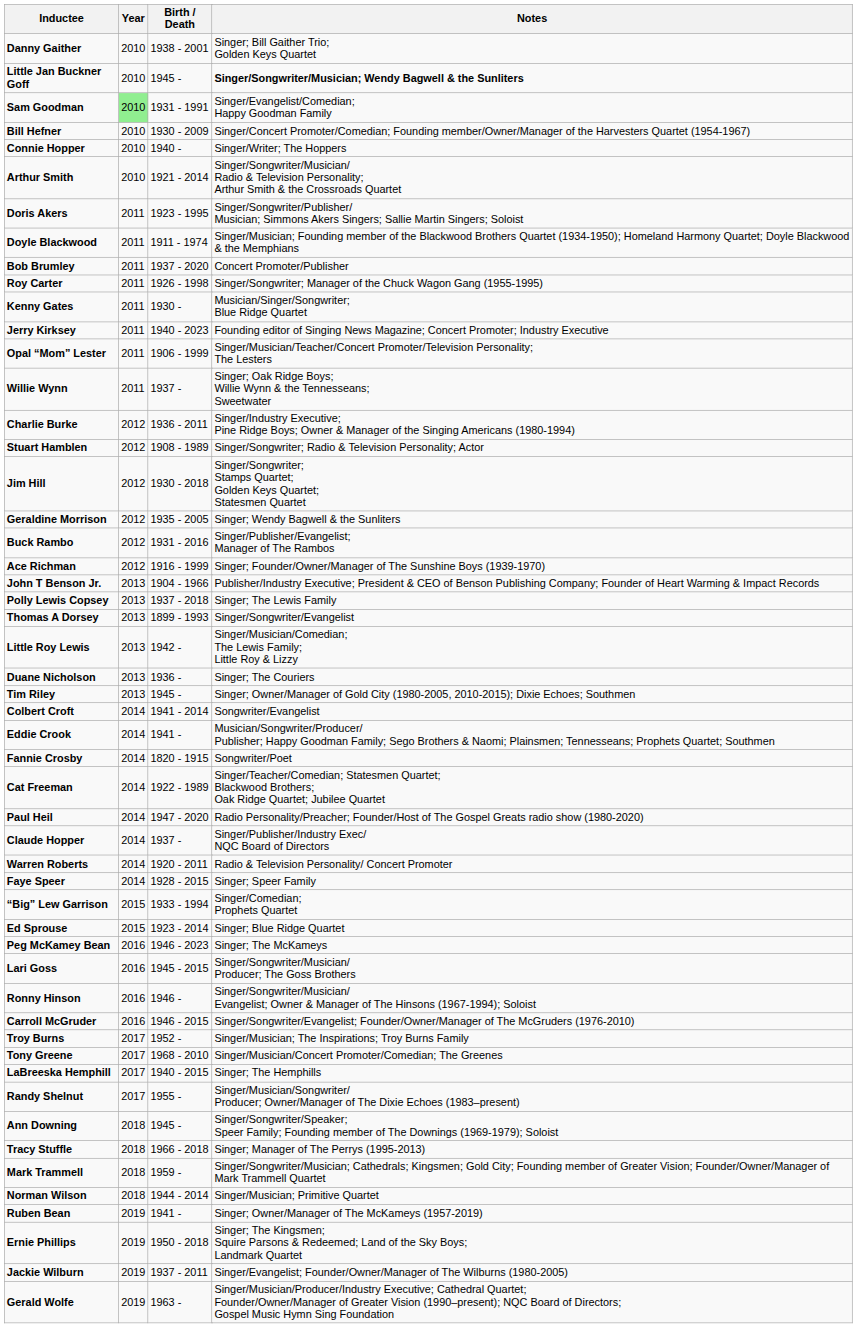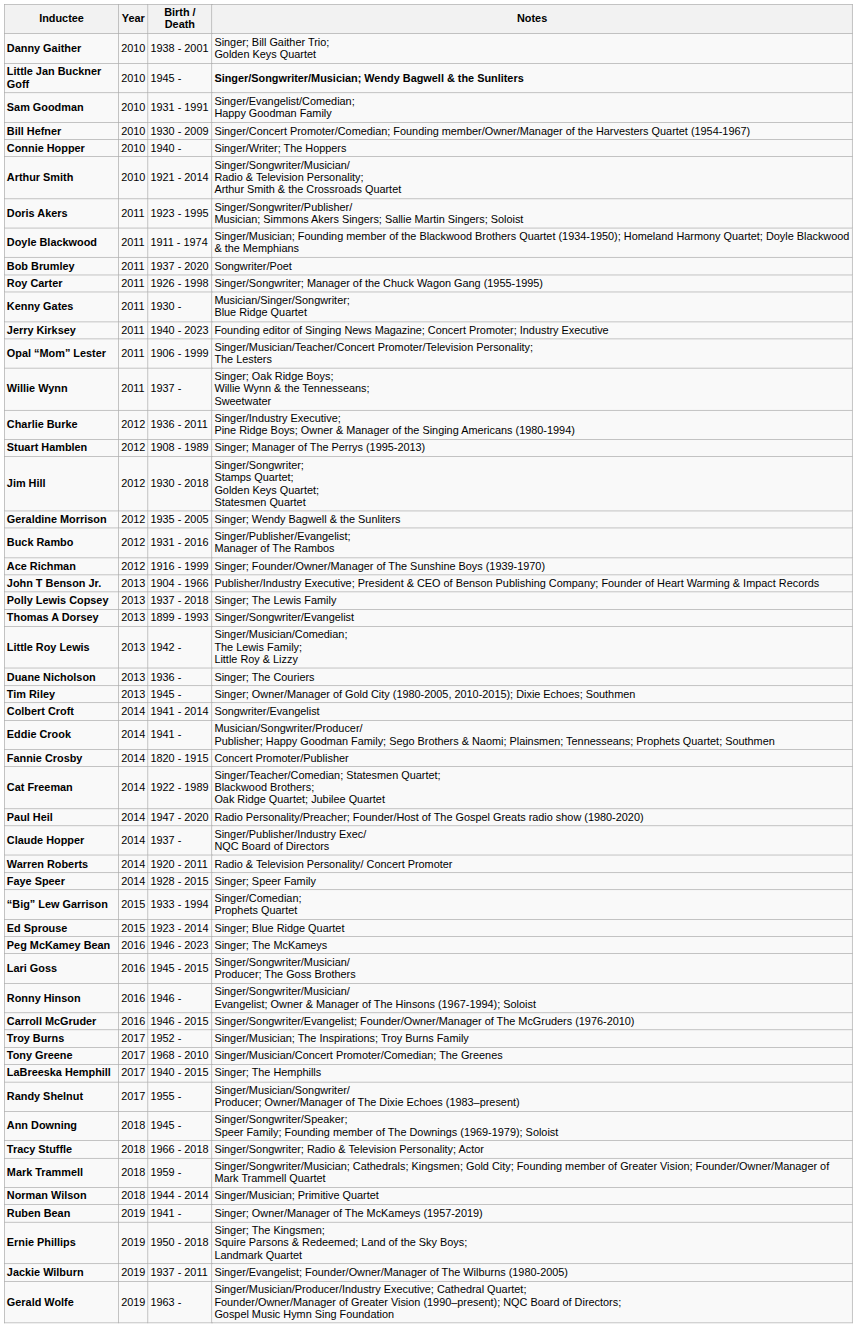Sam Goodman | Year: lightgreen background -> no background
Bob Brumley | Notes: Concert Promoter/Publisher -> Songwriter/Poet
Stuart Hamblen | Notes: Singer/Songwriter; Radio & Television Personality; Actor -> Singer; Manager of The Perrys (1995-2013)
Fannie Crosby | Notes: Songwriter/Poet -> Concert Promoter/Publisher
Tracy Stuffle | Notes: Singer; Manager of The Perrys (1995-2013) -> Singer/Songwriter; Radio & Television Personality; Actor
